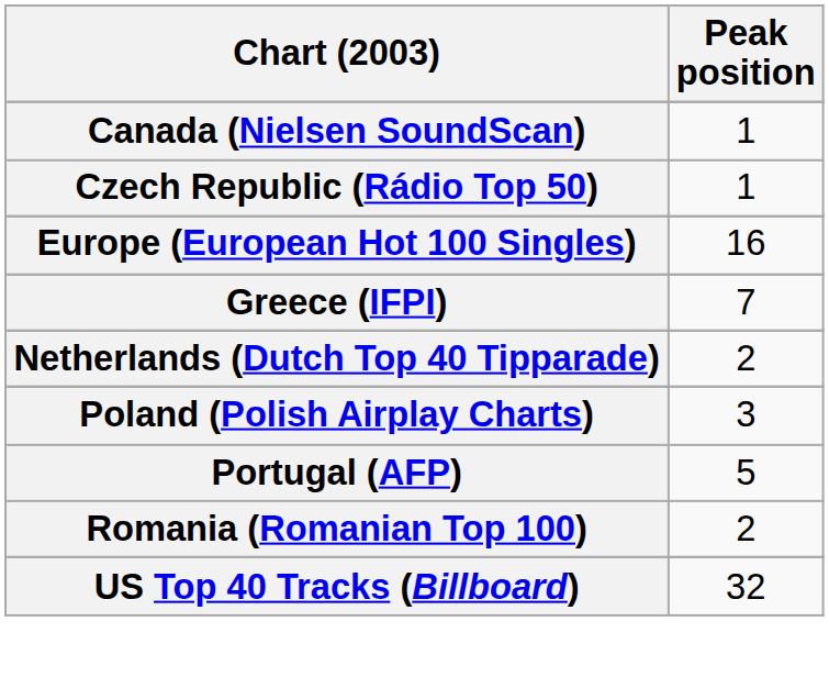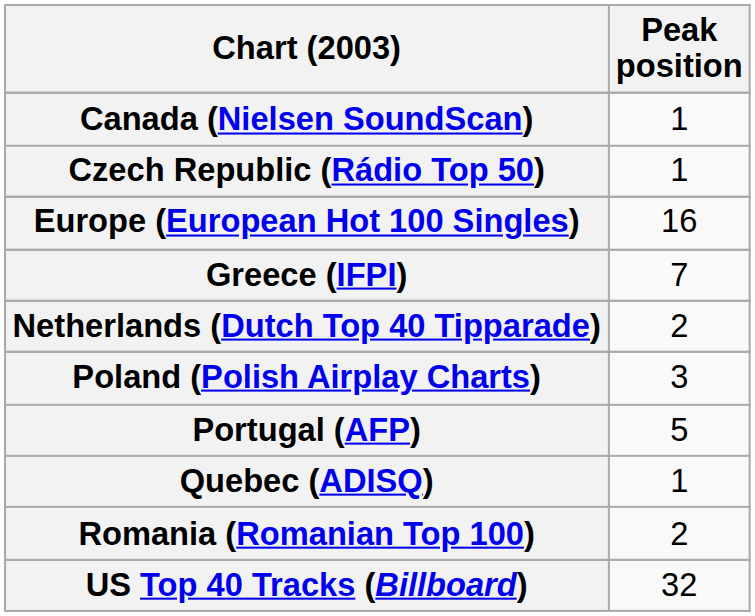+ row: Quebec (ADISQ) | 1
